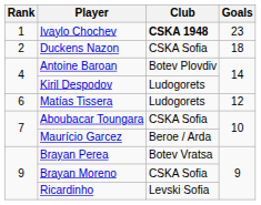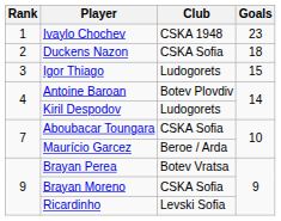Ivaylo Chochev | Club: bold -> normal
+ row: 3 | Igor Thiago | Ludogorets | 15
- row: 6 | Matías Tissera | Ludogorets | 12
